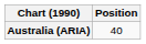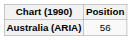Australia (ARIA) | Position: 40 -> 56
